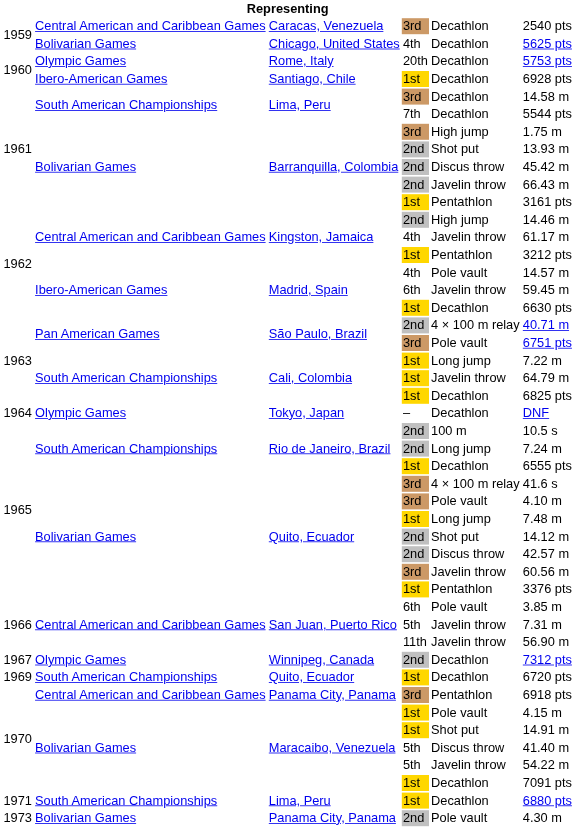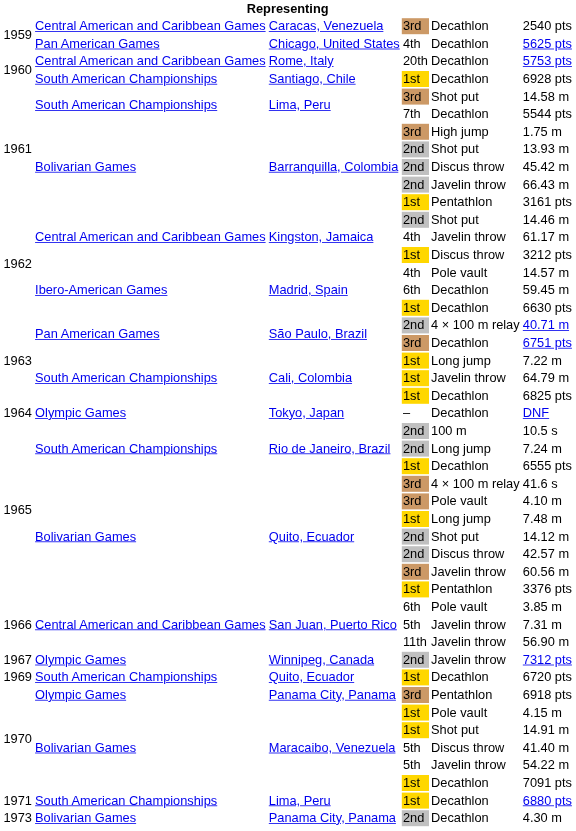Chicago, United States | column 2: Bolivarian Games -> Pan American Games
Rome, Italy | column 2: Olympic Games -> Central American and Caribbean Games
Santiago, Chile | column 2: Ibero-American Games -> South American Championships
Lima, Peru / 3rd | column 5: Decathlon -> Shot put
Kingston, Jamaica / 2nd | column 5: High jump -> Shot put
Kingston, Jamaica / 1st | column 5: Pentathlon -> Discus throw
Madrid, Spain / 6th | column 5: Javelin throw -> Decathlon
São Paulo, Brazil / 3rd | column 5: Pole vault -> Decathlon
Winnipeg, Canada | column 5: Decathlon -> Javelin throw
Panama City, Panama / 3rd | column 2: Central American and Caribbean Games -> Olympic Games
Panama City, Panama / 2nd | column 5: Pole vault -> Decathlon
